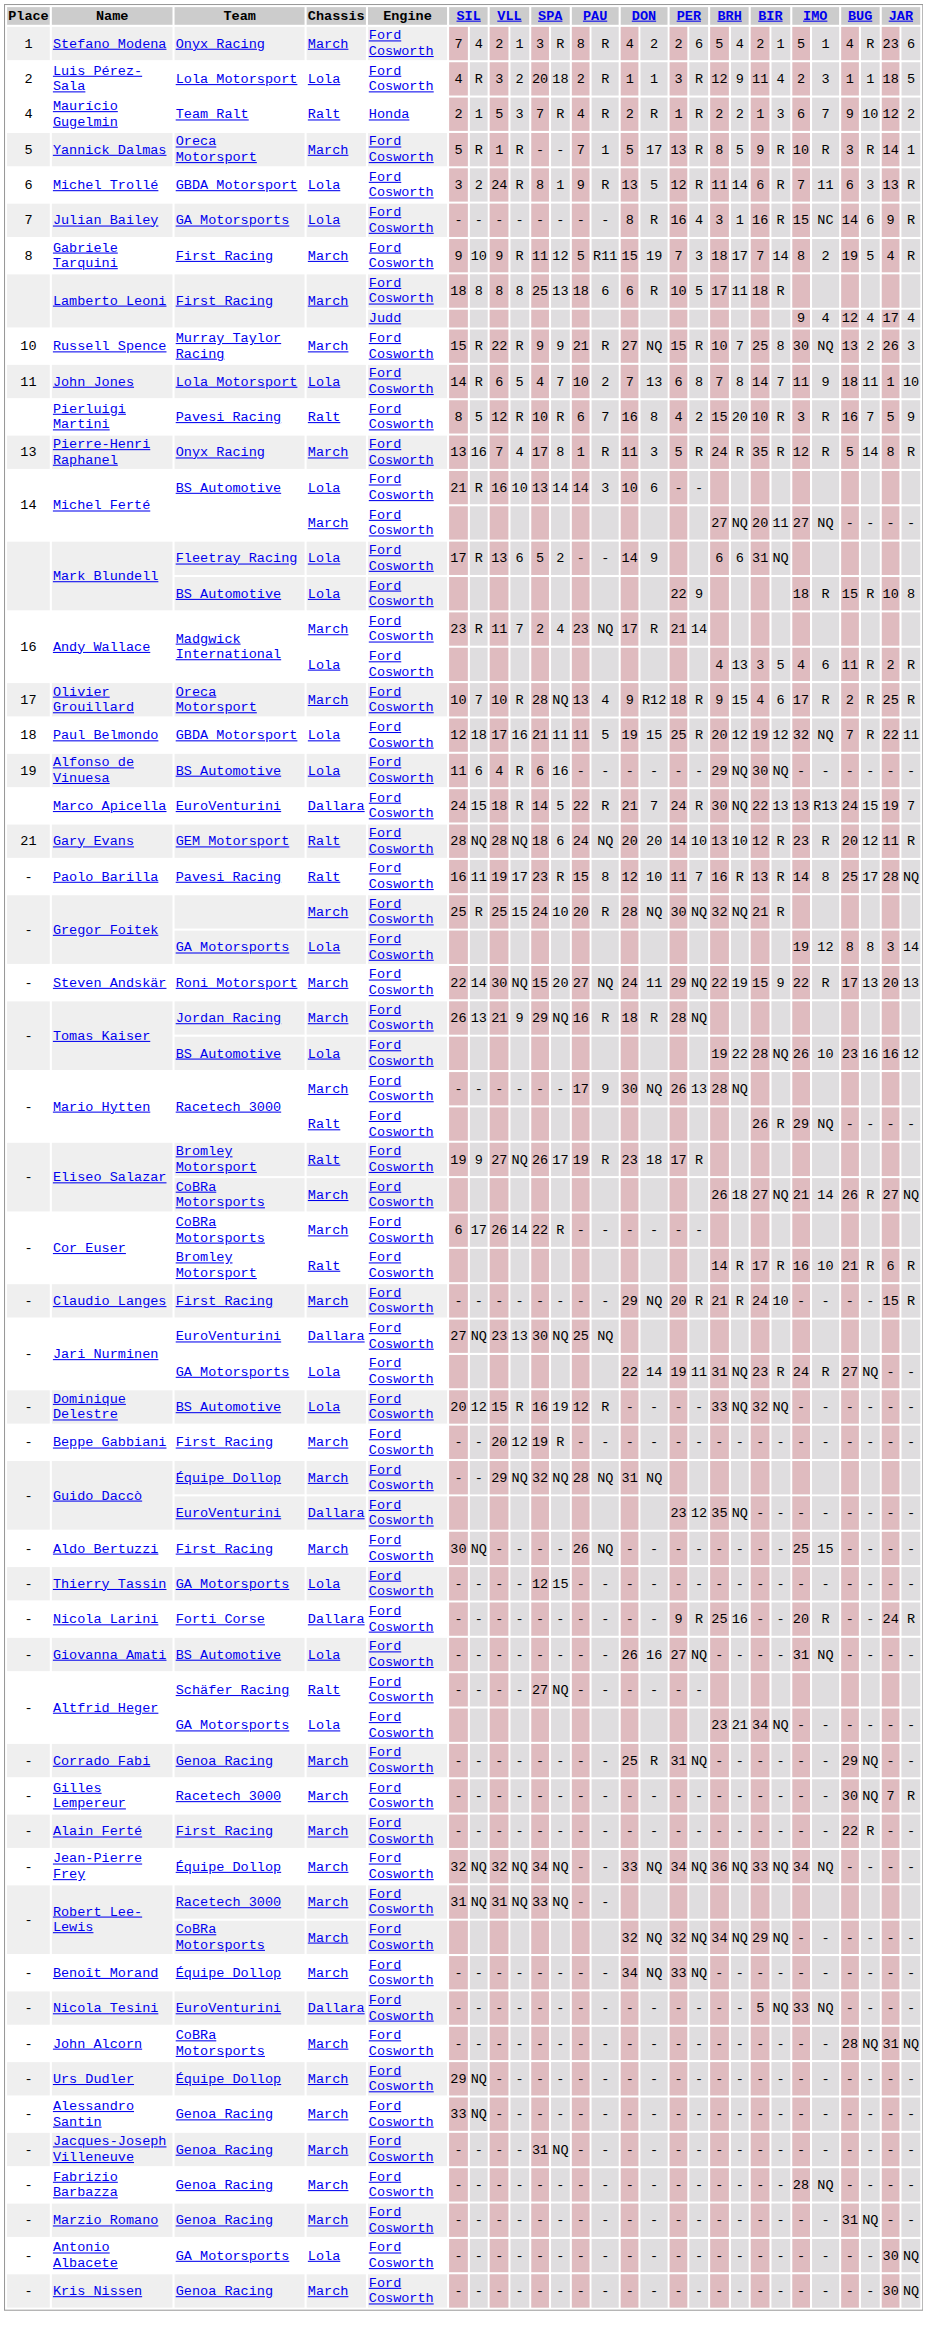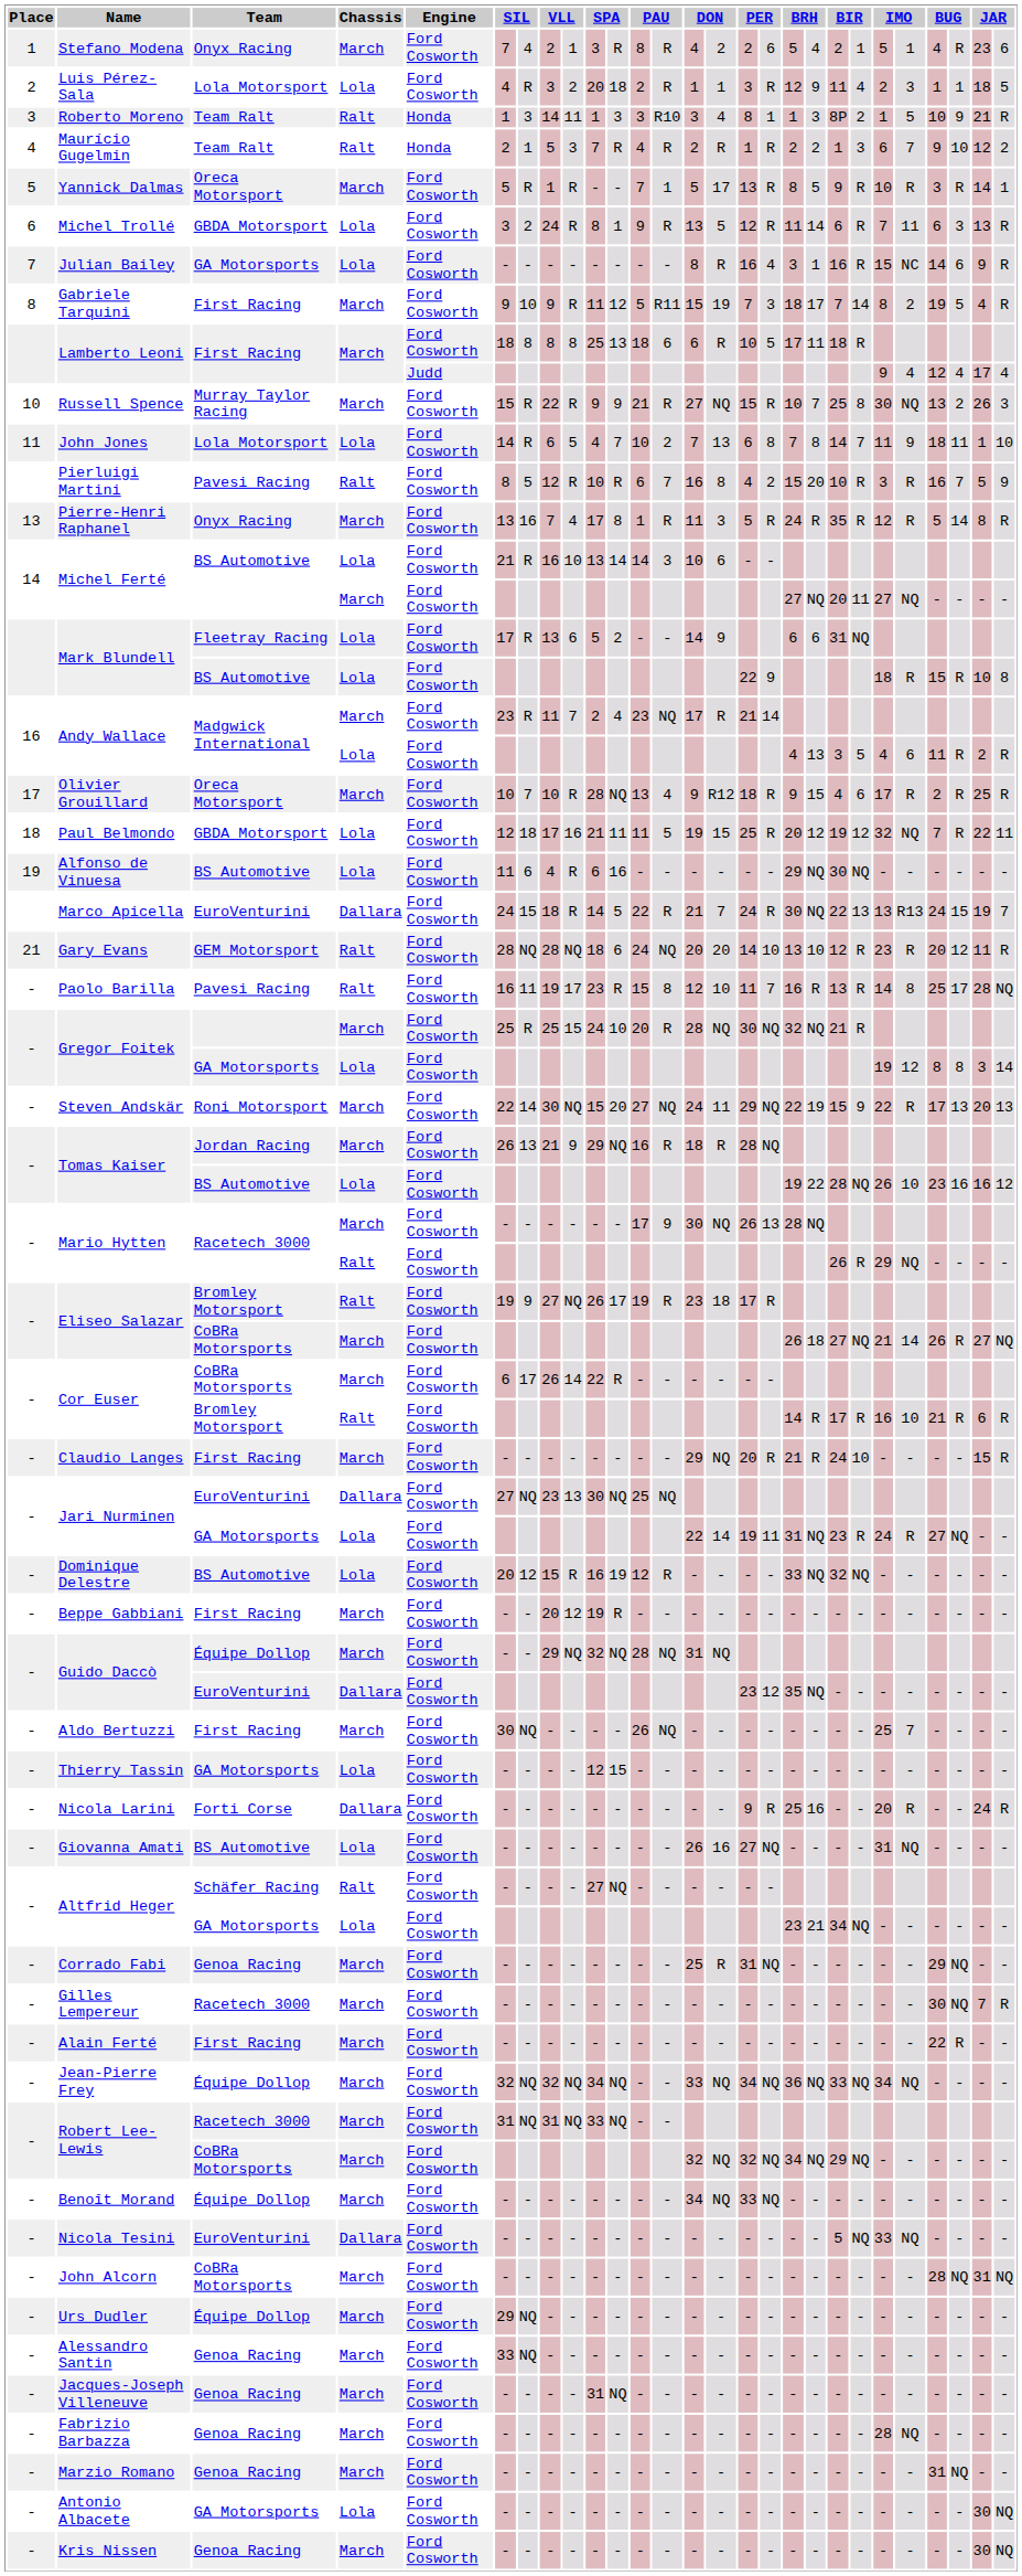+ row: 3 | Roberto Moreno | Team Ralt | Ralt | Honda | 1 | 3 | 14 | 11 | 1 | 3 | 3 | R10 | 3 | 4 | 8 | 1 | 1 | 3 | 8P | 2 | 1 | 5 | 10 | 9 | 21 | R
Aldo Bertuzzi | column 23: 15 -> 7
